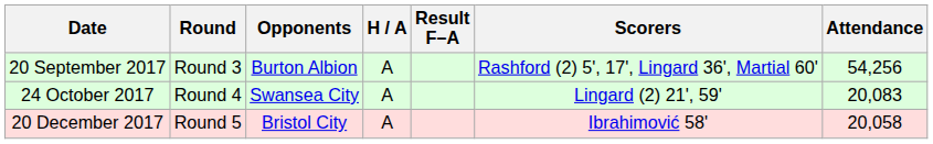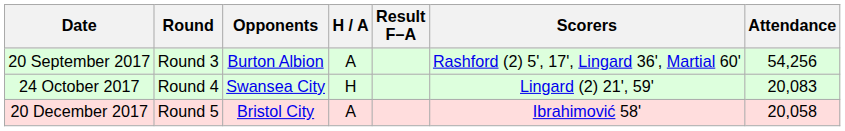24 October 2017 | H / A: A -> H
